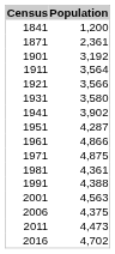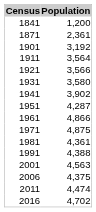2011 | Population: 4,473 -> 4,474
